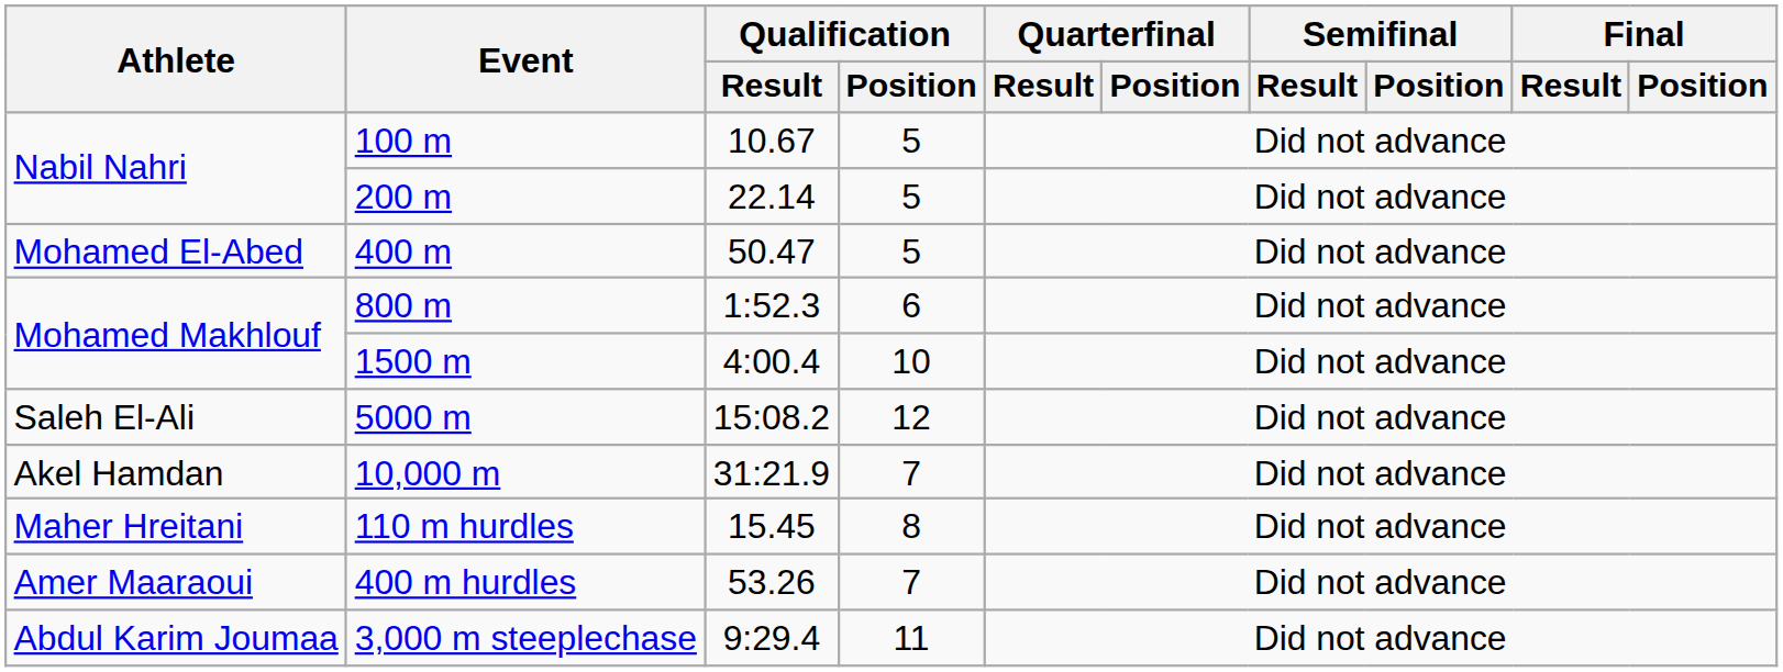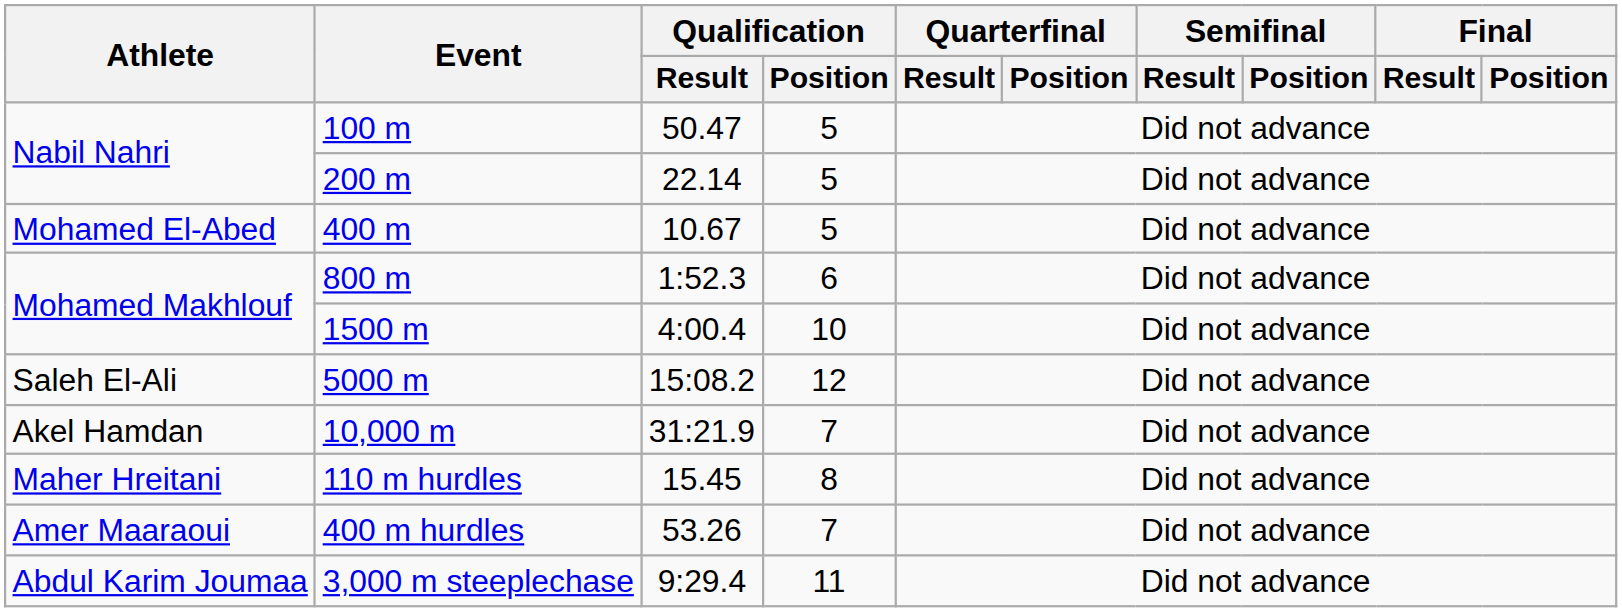100 m | Qualification / Result: 10.67 -> 50.47
400 m | Qualification / Result: 50.47 -> 10.67
